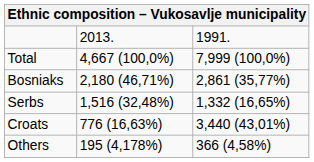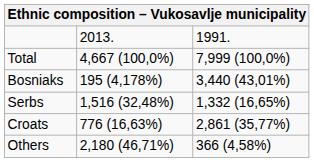Bosniaks | column 2: 2,180 (46,71%) -> 195 (4,178%)
Bosniaks | column 3: 2,861 (35,77%) -> 3,440 (43,01%)
Croats | column 3: 3,440 (43,01%) -> 2,861 (35,77%)
Others | column 2: 195 (4,178%) -> 2,180 (46,71%)
